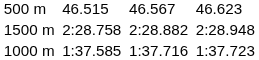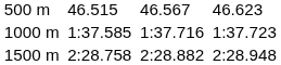rows swapped: 1000 m <-> 1500 m
